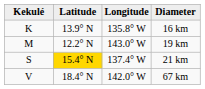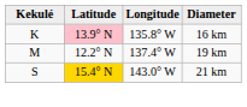16 km | Latitude: no background -> pink background
19 km | Longitude: 143.0° W -> 137.4° W
21 km | Longitude: 137.4° W -> 143.0° W
- row: V | 18.4° N | 142.0° W | 67 km
